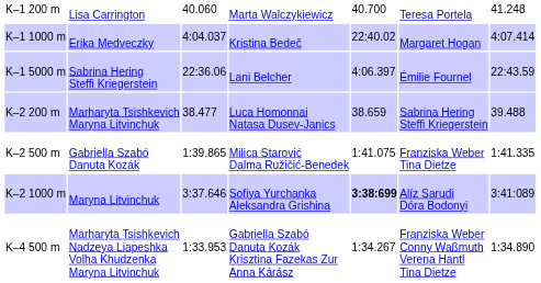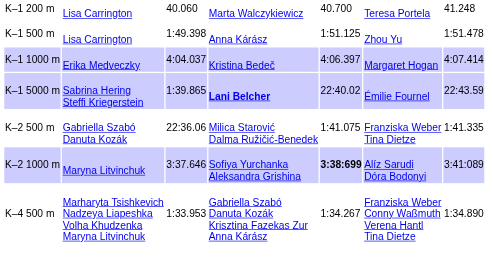+ row: K–1 500 m | Lisa Carrington | 1:49.398 | Anna Kárász | 1:51.125 | Zhou Yu | 1:51.478
K–1 1000 m | column 5: 22:40.02 -> 4:06.397
K–1 5000 m | column 3: 22:36.06 -> 1:39.865
K–1 5000 m | column 4: normal -> bold
K–1 5000 m | column 5: 4:06.397 -> 22:40.02
- row: K–2 200 m | Marharyta Tsishkevich Maryna Litvinchuk | 38.477 | Luca Homonnai Natasa Dusev-Janics | 38.659 | Sabrina Hering Steffi Kriegerstein | 39.488
K–2 500 m | column 3: 1:39.865 -> 22:36.06
